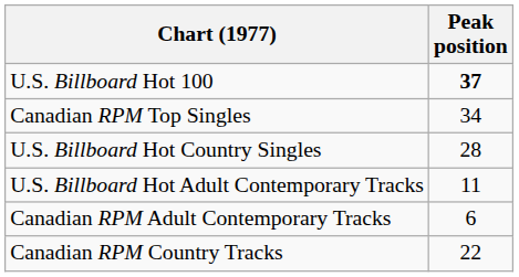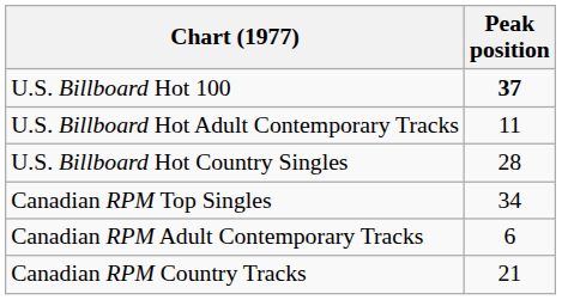rows swapped: U.S. Billboard Hot Adult Contemporary Tracks <-> Canadian RPM Top Singles
Canadian RPM Country Tracks | Peak position: 22 -> 21
